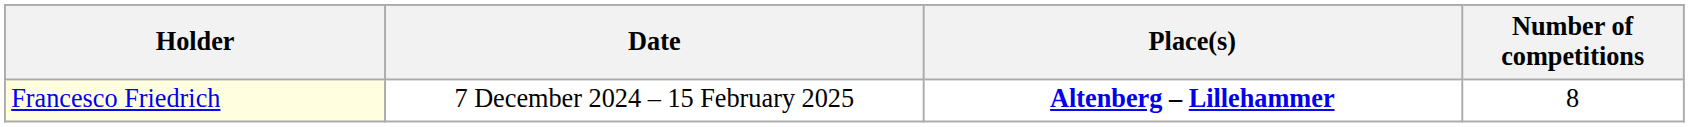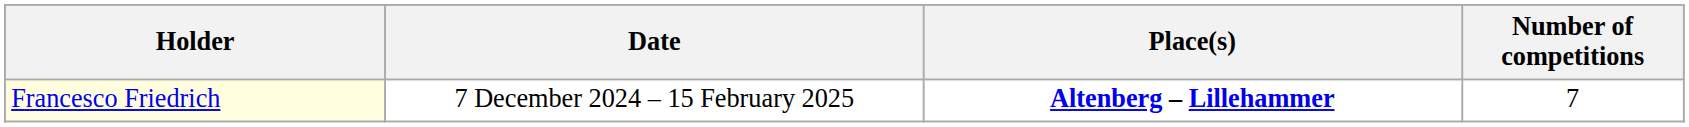Francesco Friedrich | Number of competitions: 8 -> 7
